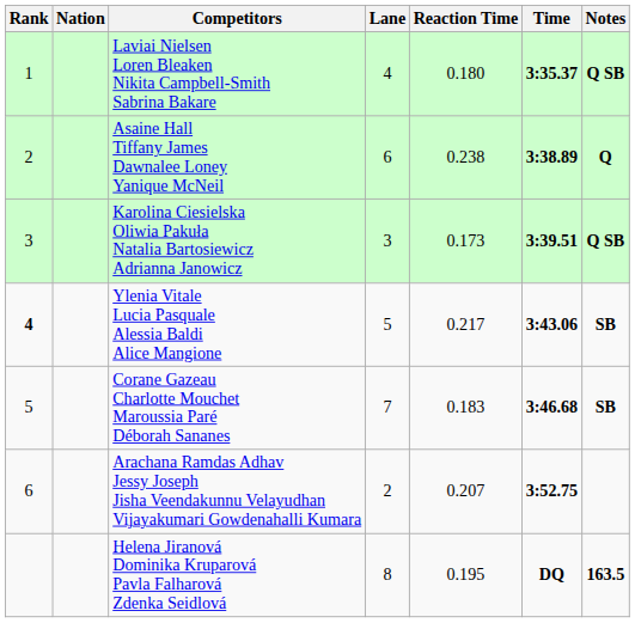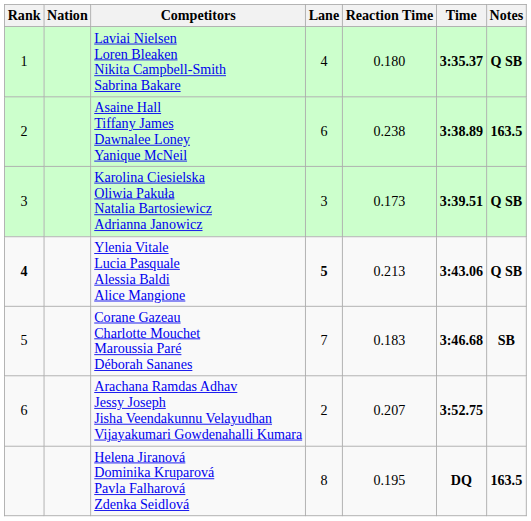Asaine Hall Tiffany James Dawnalee Loney Yanique McNeil | Notes: Q -> 163.5
Ylenia Vitale Lucia Pasquale Alessia Baldi Alice Mangione | Lane: normal -> bold
Ylenia Vitale Lucia Pasquale Alessia Baldi Alice Mangione | Reaction Time: 0.217 -> 0.213
Ylenia Vitale Lucia Pasquale Alessia Baldi Alice Mangione | Notes: SB -> Q SB
